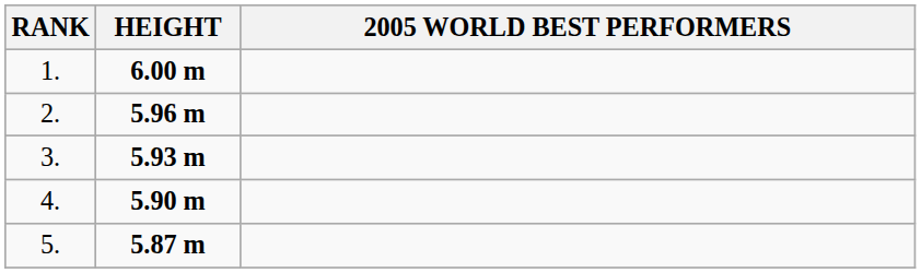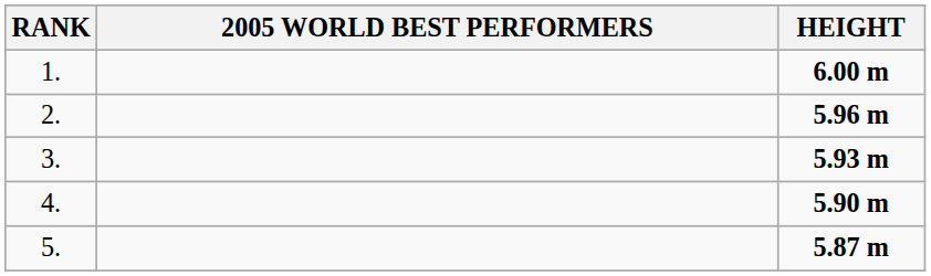columns swapped: 2005 WORLD BEST PERFORMERS <-> HEIGHT
